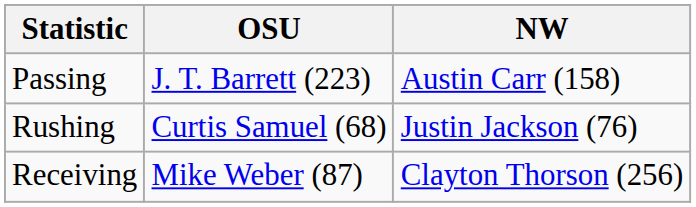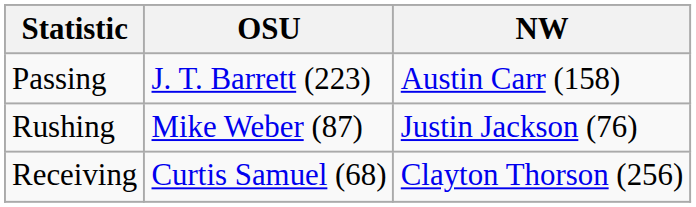Rushing | OSU: Curtis Samuel (68) -> Mike Weber (87)
Receiving | OSU: Mike Weber (87) -> Curtis Samuel (68)
